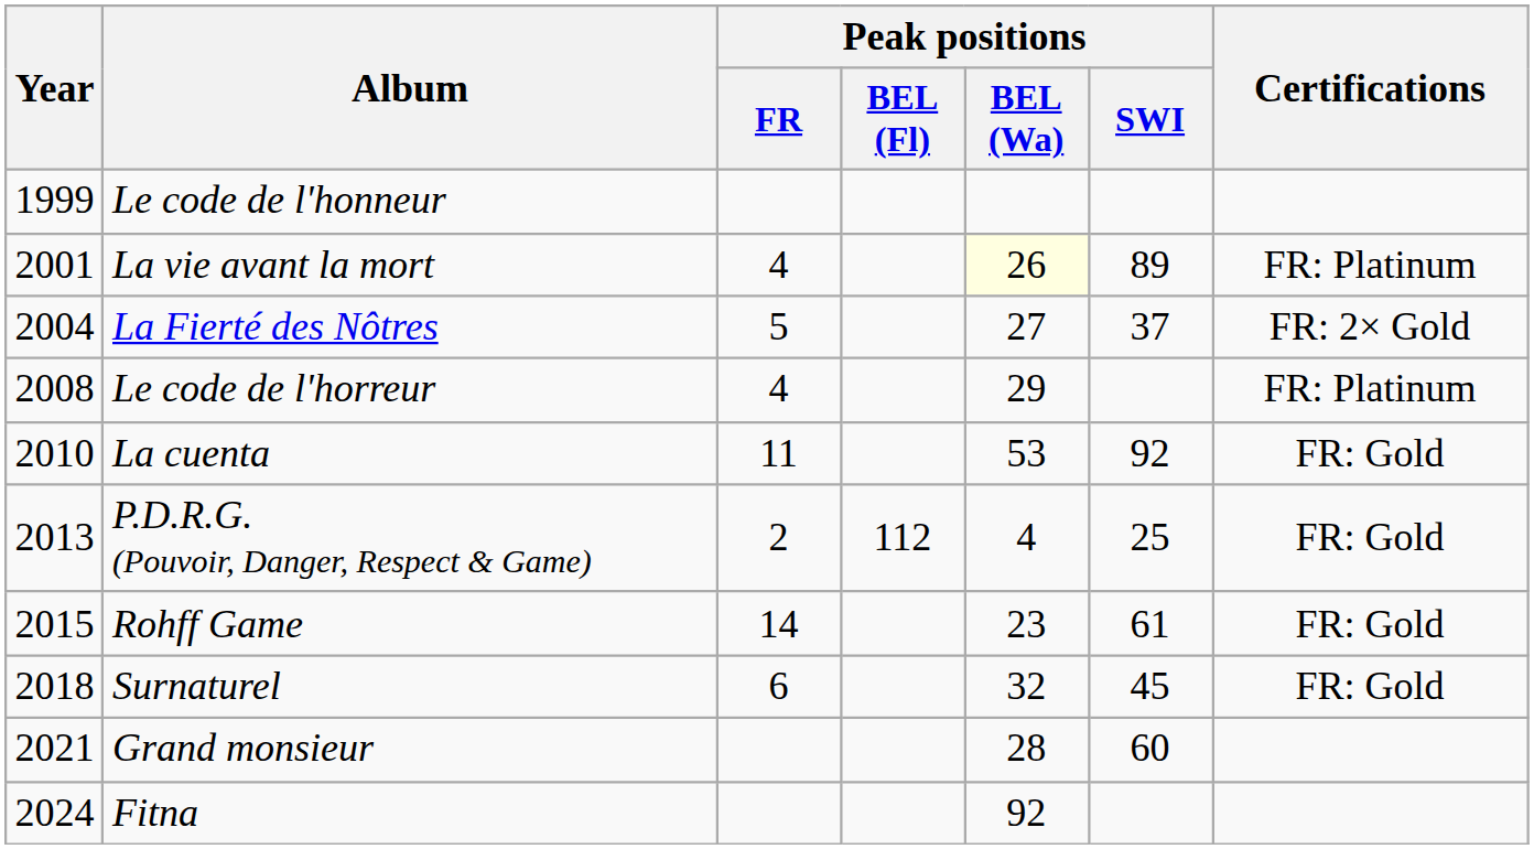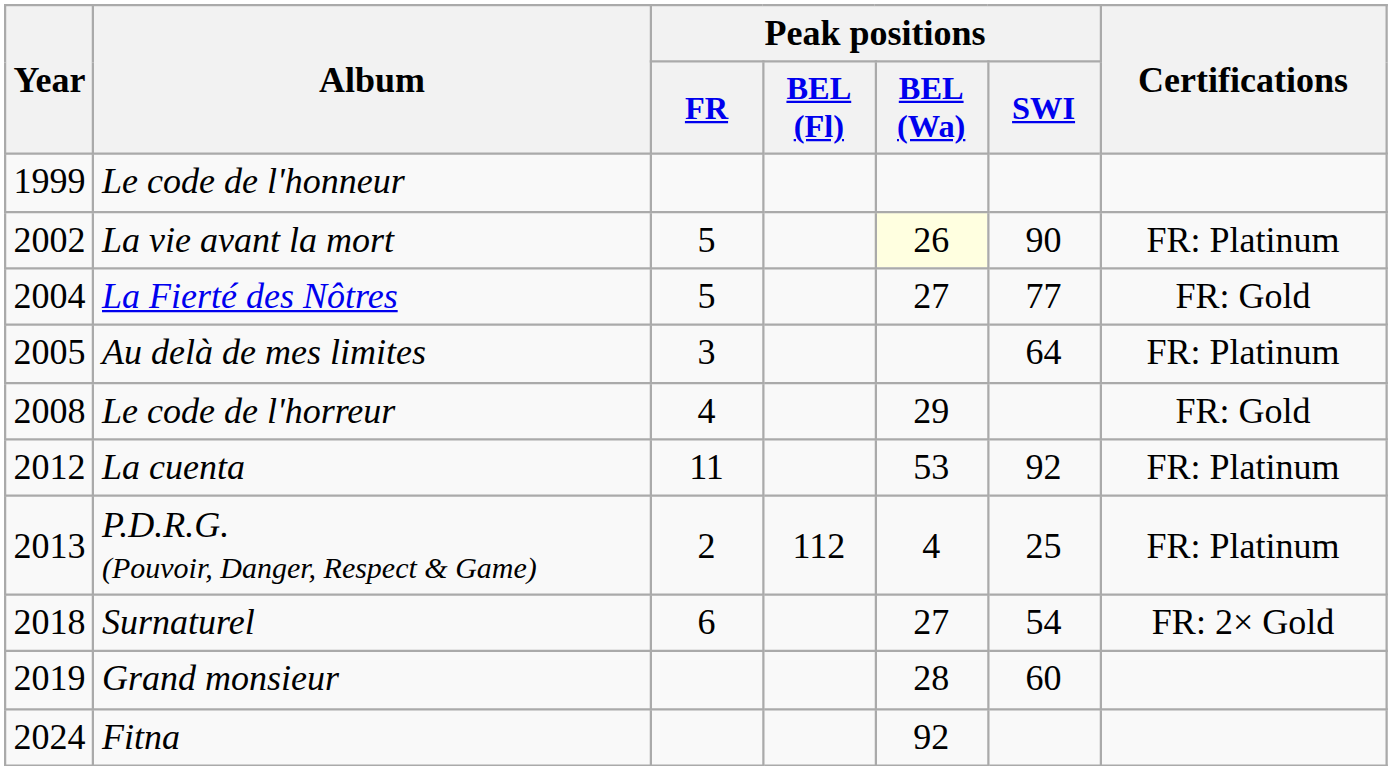La vie avant la mort | Year: 2001 -> 2002
La vie avant la mort | Peak positions / FR: 4 -> 5
La vie avant la mort | Peak positions / SWI: 89 -> 90
La Fierté des Nôtres | Peak positions / SWI: 37 -> 77
La Fierté des Nôtres | Certifications: FR: 2× Gold -> FR: Gold
+ row: 2005 | Au delà de mes limites | 3 | 64 | FR: Platinum
Le code de l'horreur | Certifications: FR: Platinum -> FR: Gold
La cuenta | Year: 2010 -> 2012
La cuenta | Certifications: FR: Gold -> FR: Platinum
P.D.R.G. (Pouvoir, Danger, Respect & Game) | Certifications: FR: Gold -> FR: Platinum
- row: 2015 | Rohff Game | 14 | 23 | 61 | FR: Gold
Surnaturel | Peak positions / BEL (Wa): 32 -> 27
Surnaturel | Peak positions / SWI: 45 -> 54
Surnaturel | Certifications: FR: Gold -> FR: 2× Gold
Grand monsieur | Year: 2021 -> 2019
